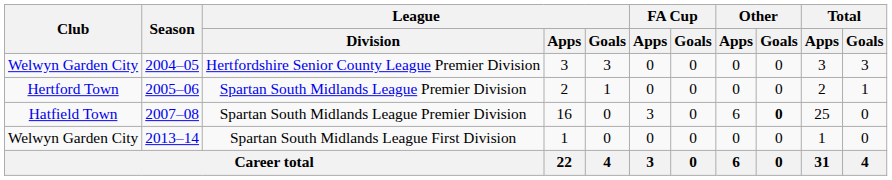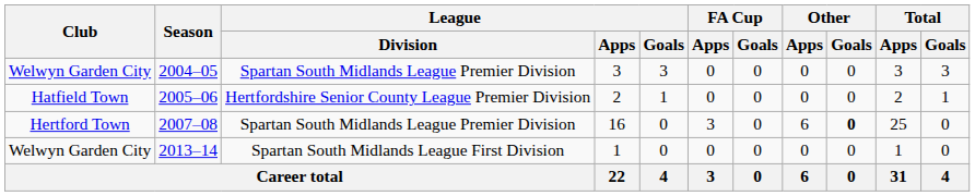2004–05 | League / Division: Hertfordshire Senior County League Premier Division -> Spartan South Midlands League Premier Division
2005–06 | Club: Hertford Town -> Hatfield Town
2005–06 | League / Division: Spartan South Midlands League Premier Division -> Hertfordshire Senior County League Premier Division
2007–08 | Club: Hatfield Town -> Hertford Town
